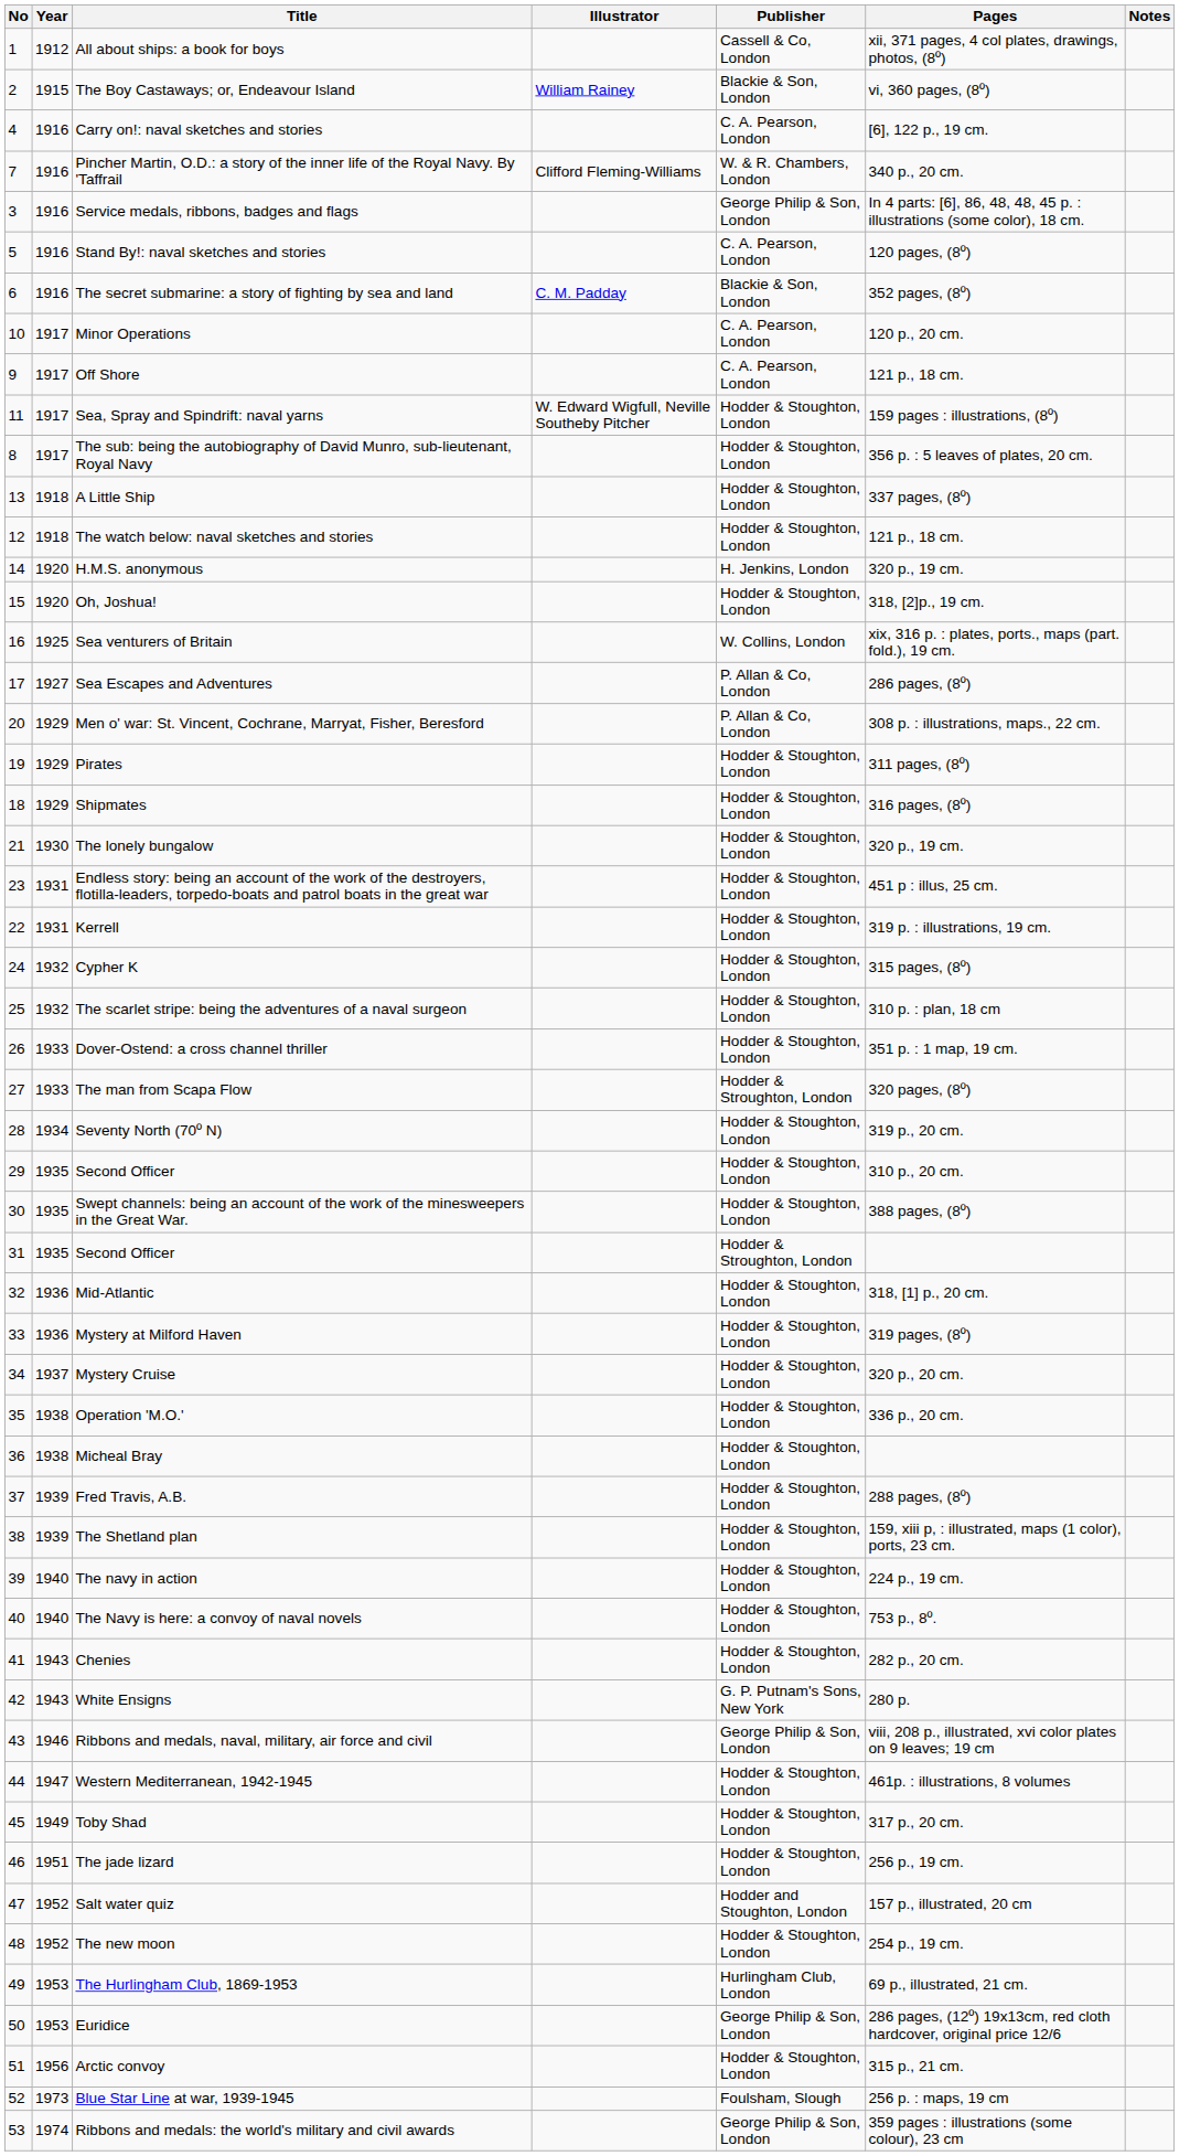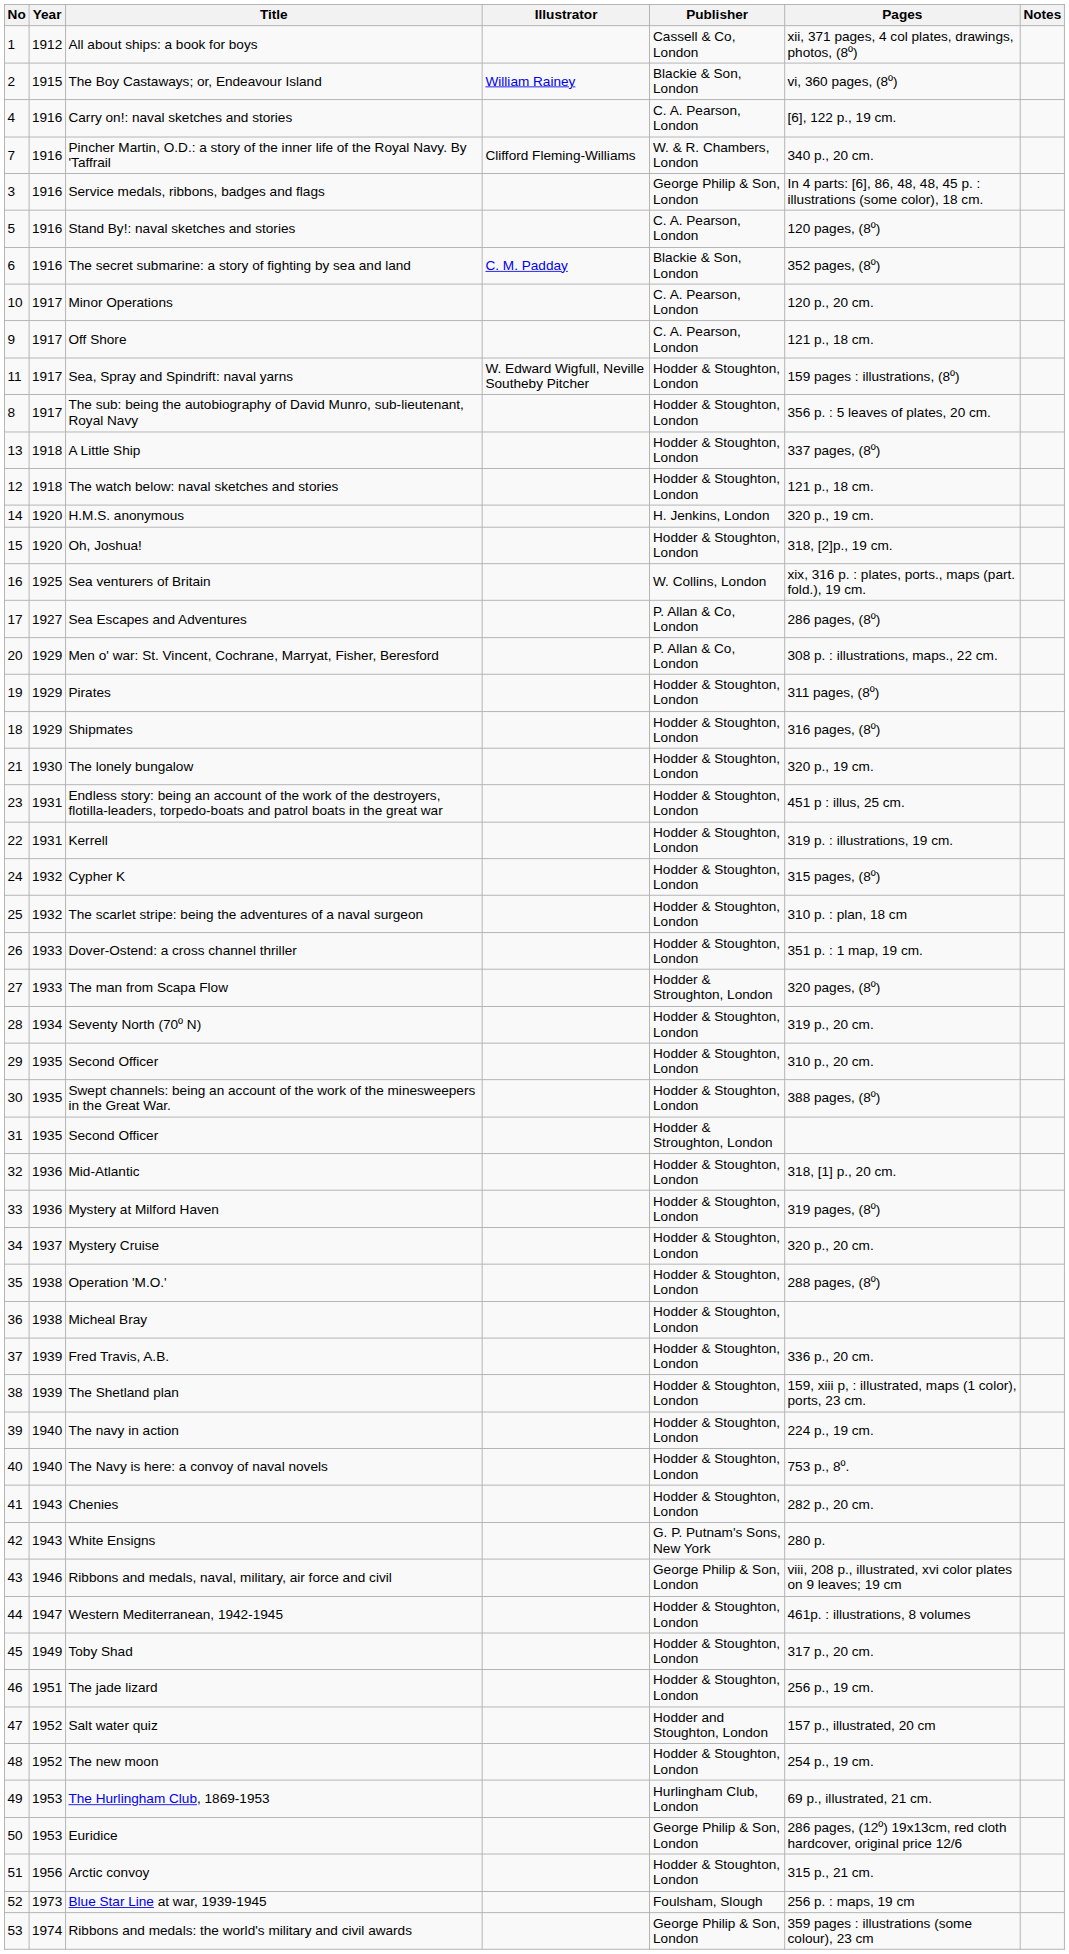Operation 'M.O.' | Pages: 336 p., 20 cm. -> 288 pages, (8º)
Fred Travis, A.B. | Pages: 288 pages, (8º) -> 336 p., 20 cm.
